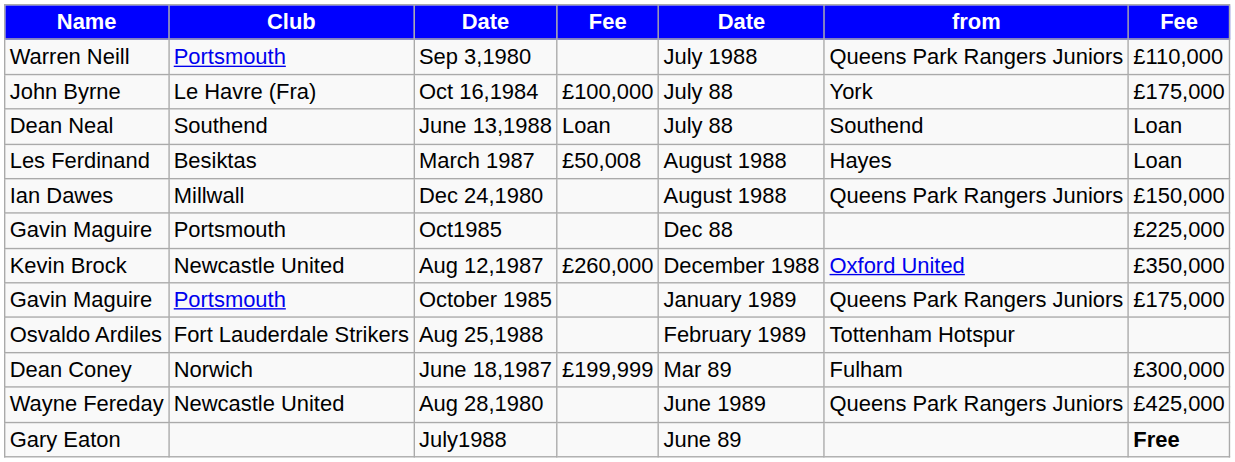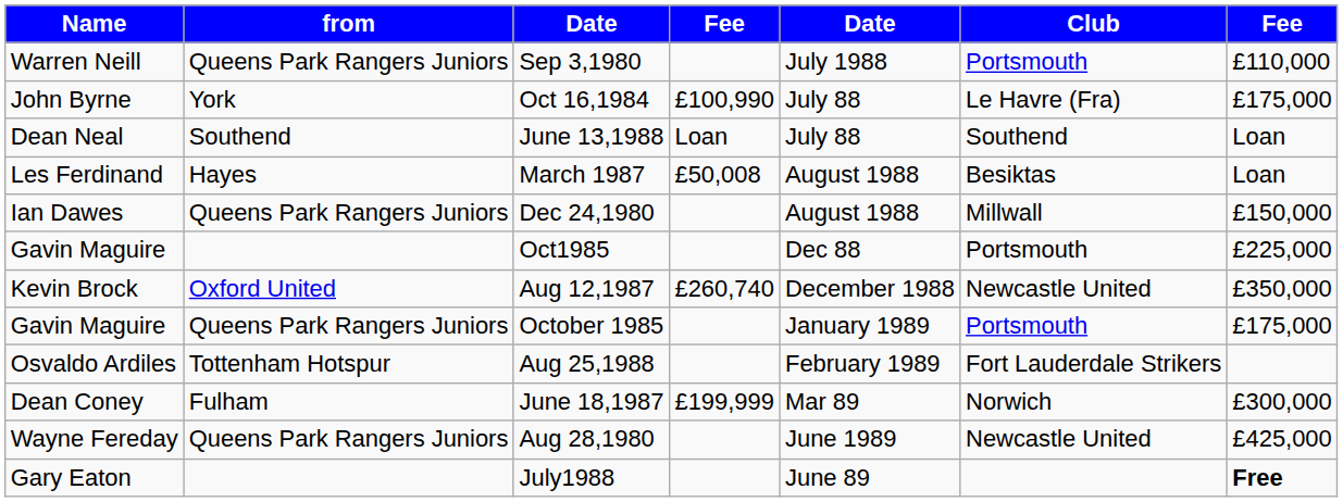columns swapped: from <-> Club
Oct 16,1984 | column 4: £100,000 -> £100,990
Aug 12,1987 | column 4: £260,000 -> £260,740
